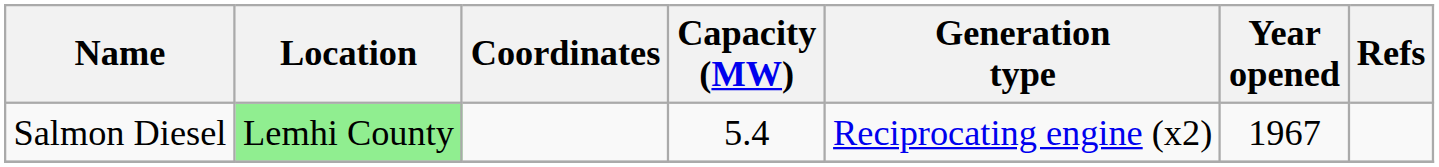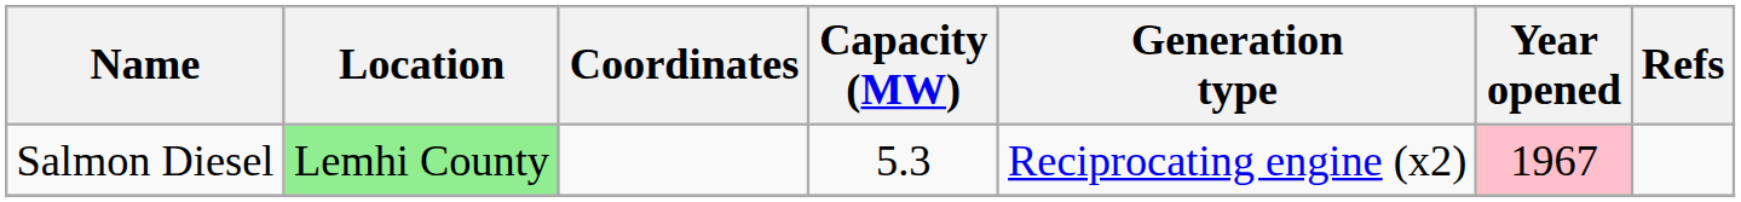Salmon Diesel | Capacity (MW): 5.4 -> 5.3
Salmon Diesel | Year opened: no background -> pink background
